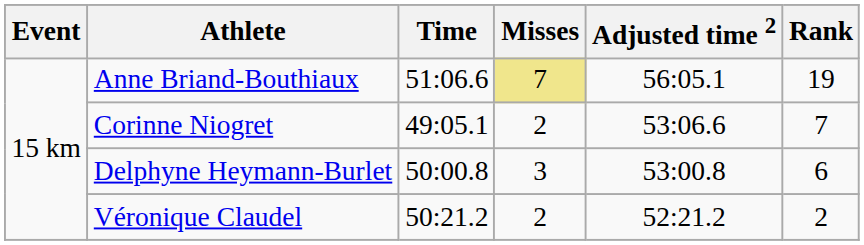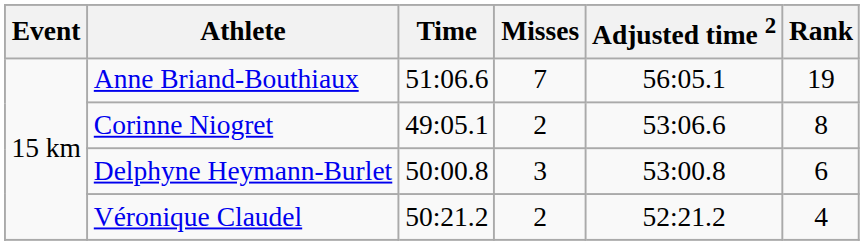Anne Briand-Bouthiaux | Misses: khaki background -> no background
Corinne Niogret | Rank: 7 -> 8
Véronique Claudel | Rank: 2 -> 4
